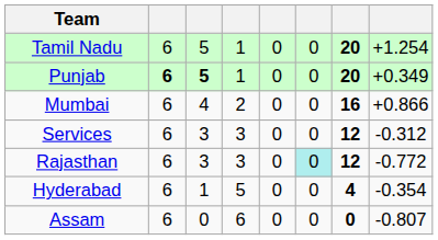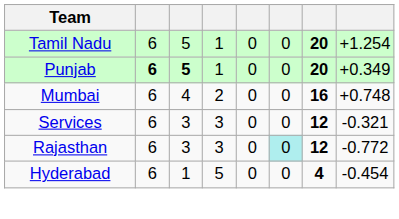Mumbai | column 8: +0.866 -> +0.748
Services | column 8: -0.312 -> -0.321
Hyderabad | column 8: -0.354 -> -0.454
- row: Assam | 6 | 0 | 6 | 0 | 0 | 0 | -0.807
